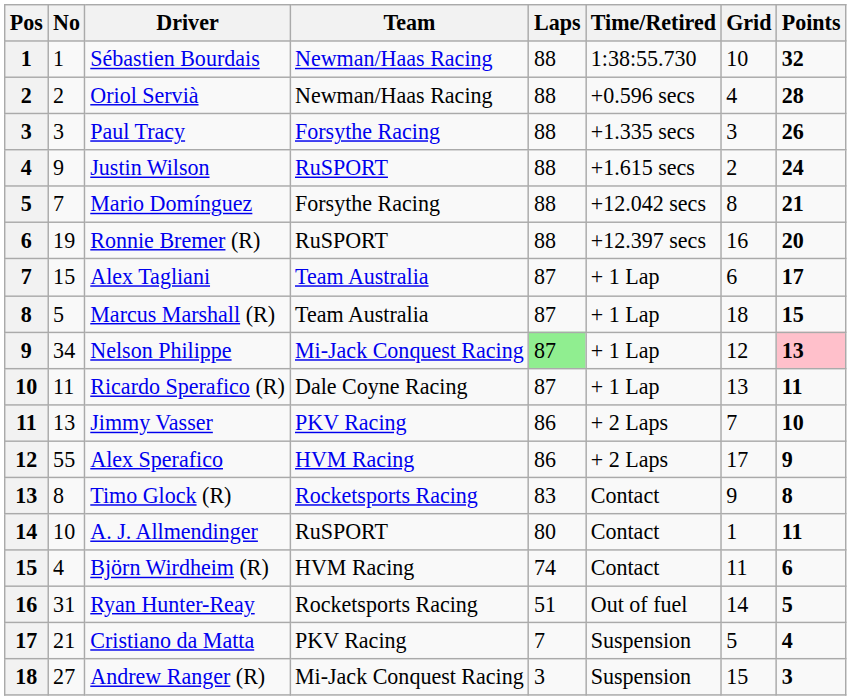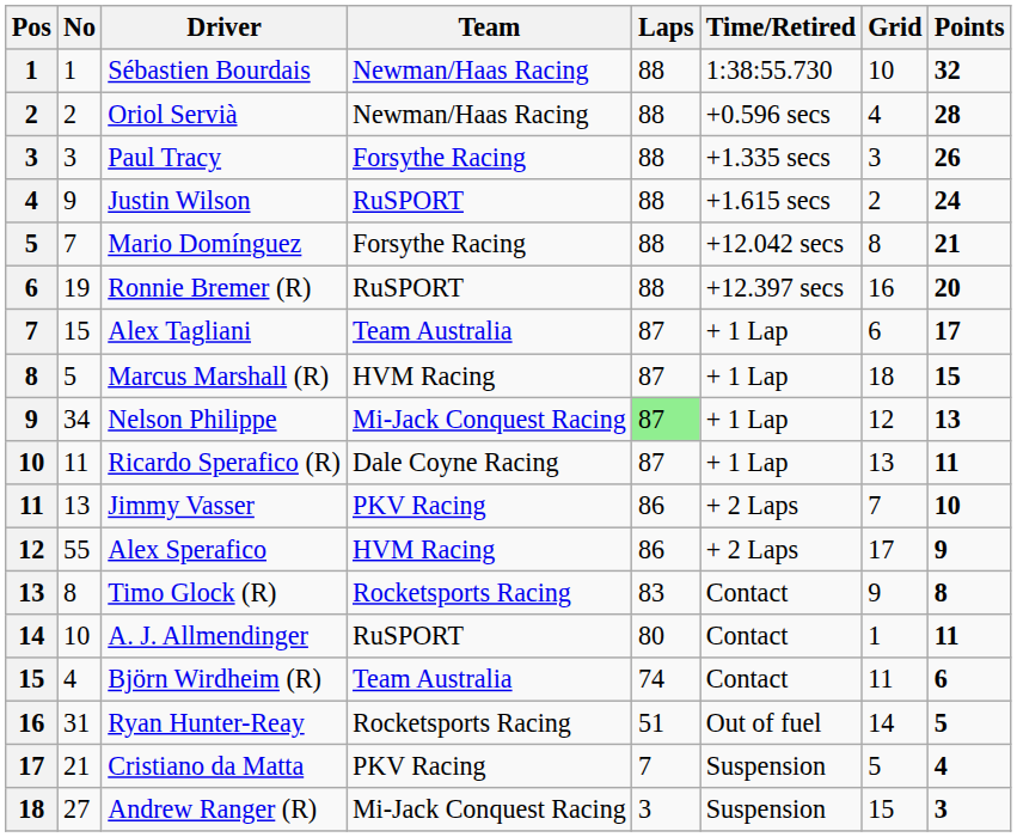Marcus Marshall (R) | Team: Team Australia -> HVM Racing
Nelson Philippe | Points: pink background -> no background
Björn Wirdheim (R) | Team: HVM Racing -> Team Australia
